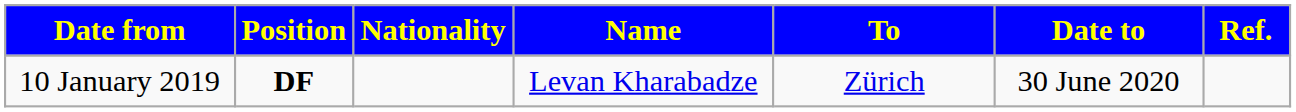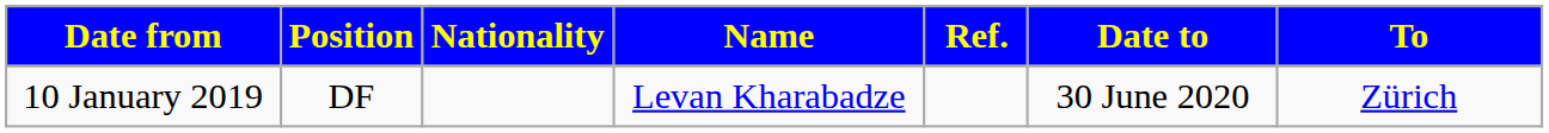columns swapped: To <-> Ref.
10 January 2019 | Position: bold -> normal
